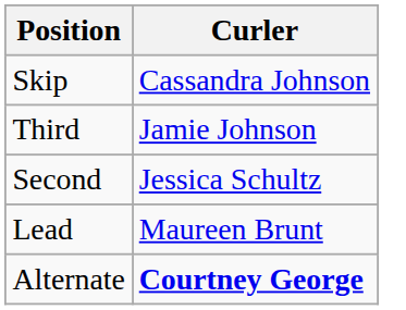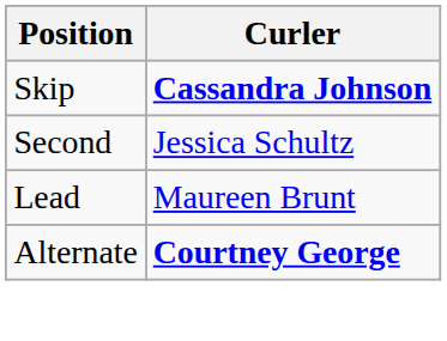Skip | Curler: normal -> bold
- row: Third | Jamie Johnson
